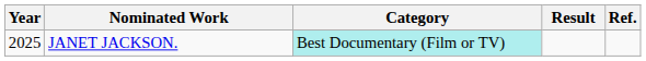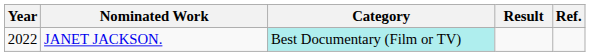JANET JACKSON. | Year: 2025 -> 2022
